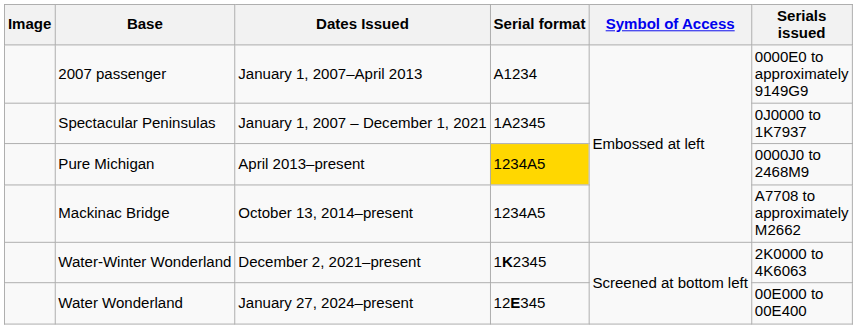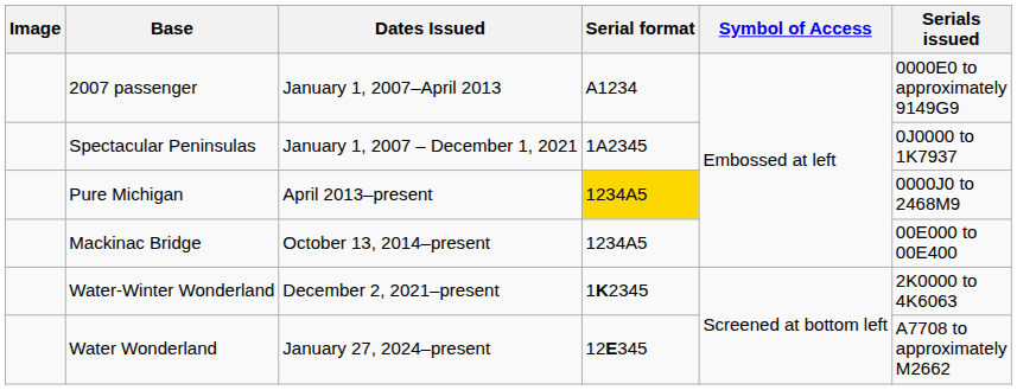Mackinac Bridge | Serials issued: A7708 to approximately M2662 -> 00E000 to 00E400
Water Wonderland | Serials issued: 00E000 to 00E400 -> A7708 to approximately M2662
